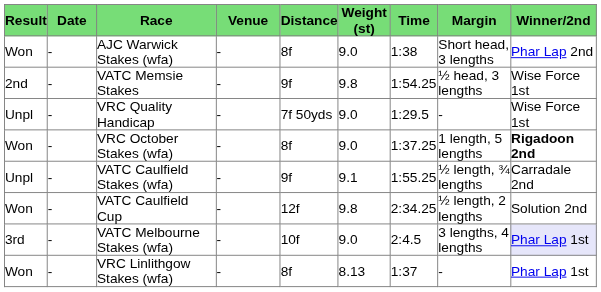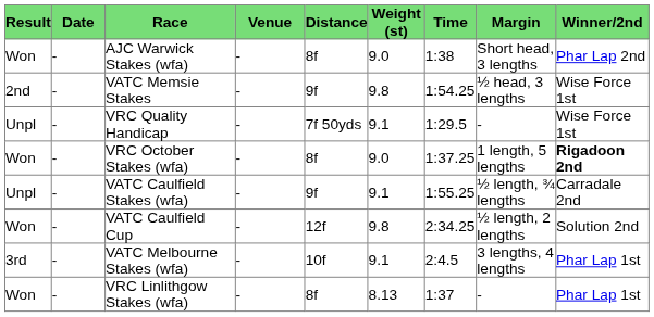VRC Quality Handicap | Weight (st): 9.0 -> 9.1
VATC Melbourne Stakes (wfa) | Weight (st): 9.0 -> 9.1
VATC Melbourne Stakes (wfa) | Winner/2nd: lavender background -> no background
